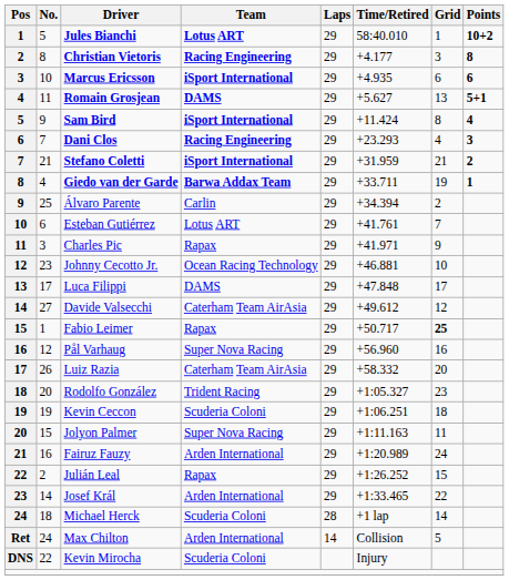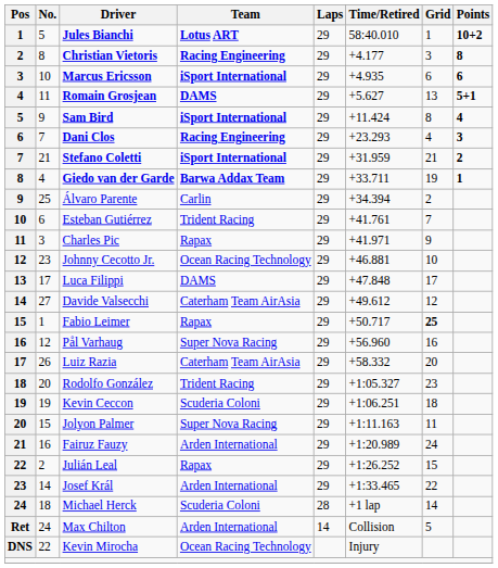Esteban Gutiérrez | Team: Lotus ART -> Trident Racing
Kevin Mirocha | Team: Scuderia Coloni -> Ocean Racing Technology
